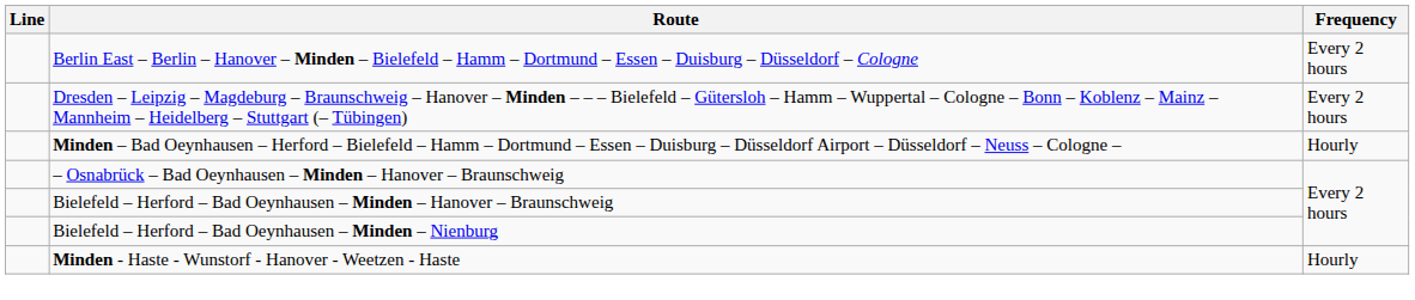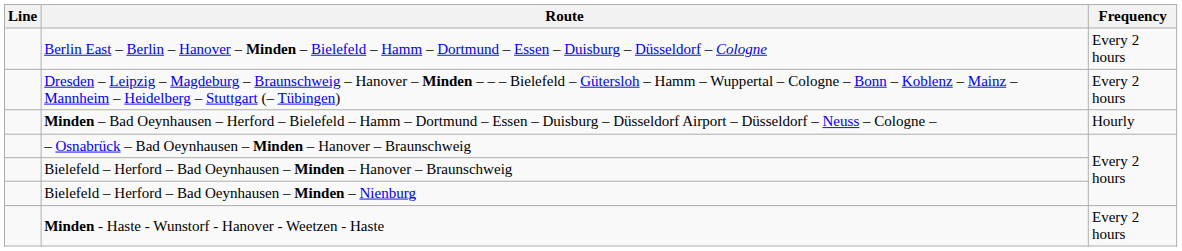Minden - Haste - Wunstorf - Hanover - Weetzen - Haste | Frequency: Hourly -> Every 2 hours
